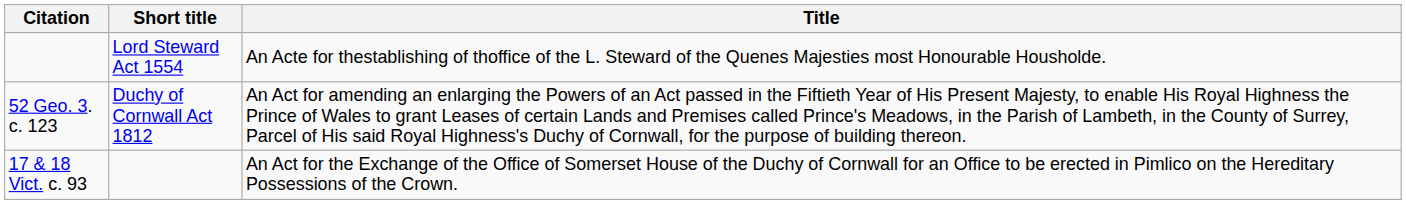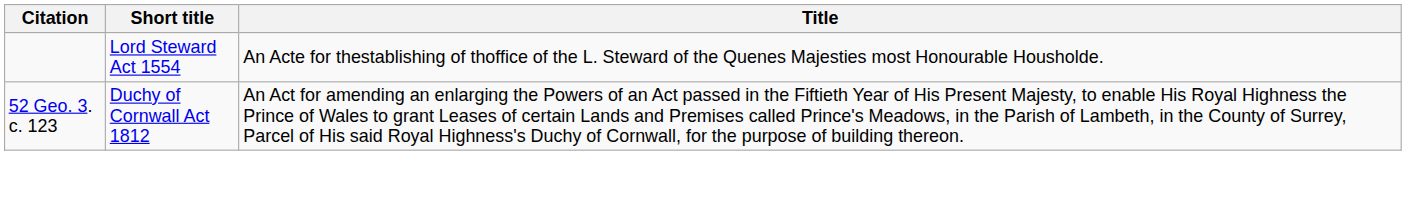- row: 17 & 18 Vict. c. 93 | An Act for the Exchange of the Office of Somerset House of the Duchy of Cornwall for an Office to be erected in Pimlico on the Hereditary Possessions of the Crown.
